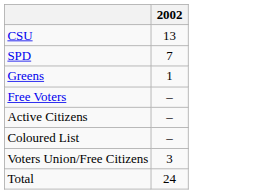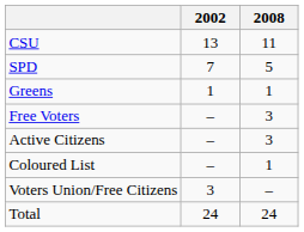+ column: 2008 | 11 | 5 | 1 | 3 | 3 | 1 | – | 24
